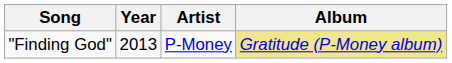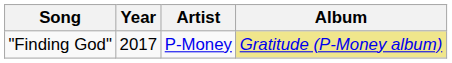"Finding God" | Year: 2013 -> 2017
